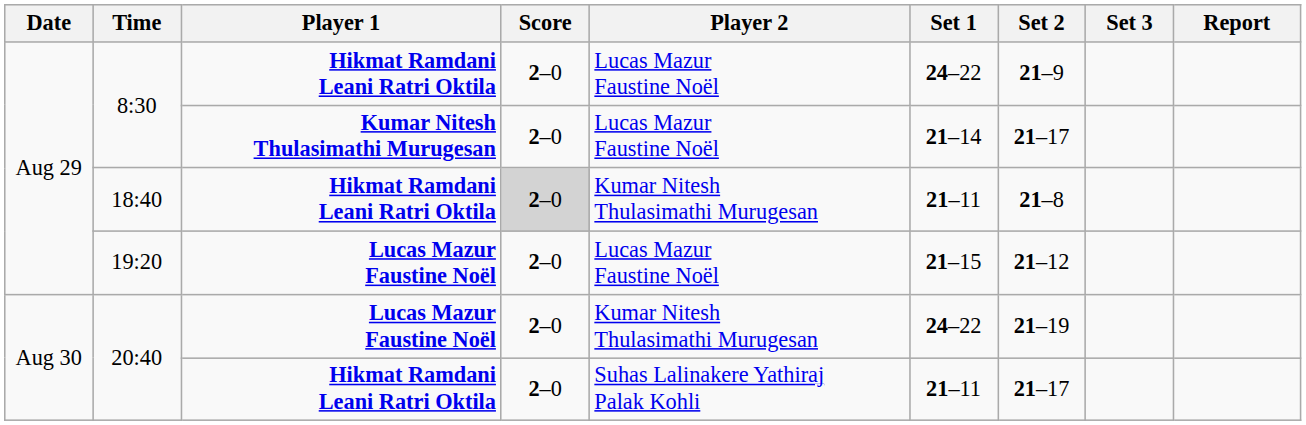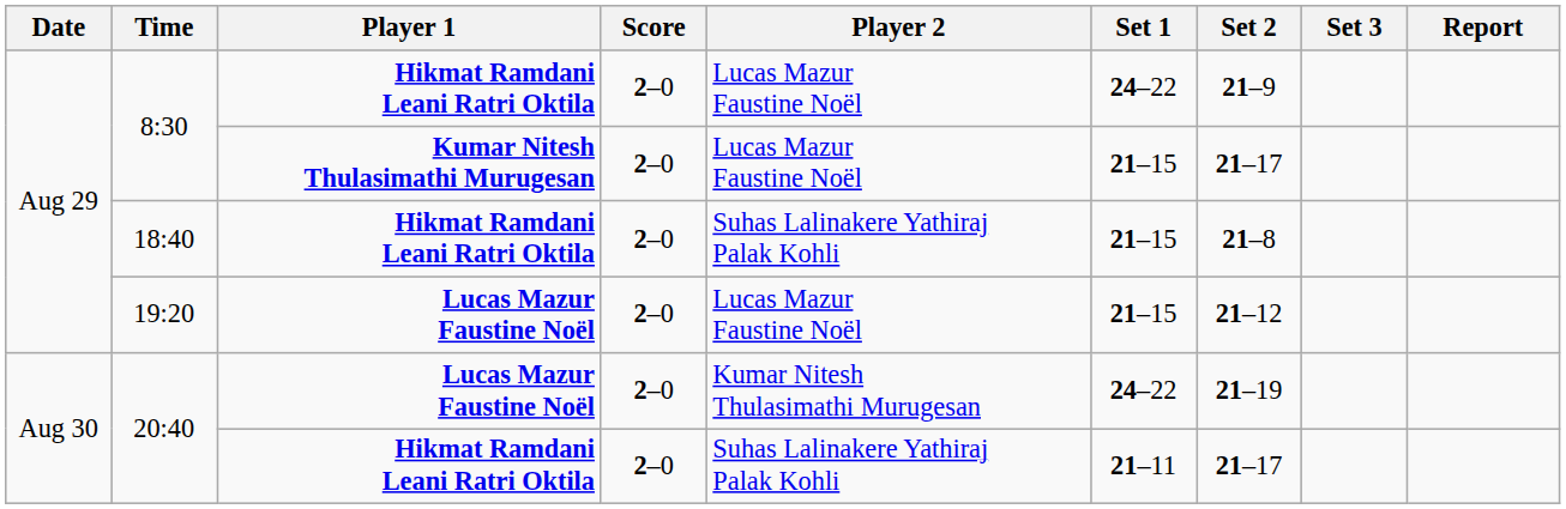8:30 / Kumar Nitesh Thulasimathi Murugesan | Set 1: 21–14 -> 21–15
18:40 | Score: lightgrey background -> no background
18:40 | Player 2: Kumar Nitesh Thulasimathi Murugesan -> Suhas Lalinakere Yathiraj Palak Kohli
18:40 | Set 1: 21–11 -> 21–15
